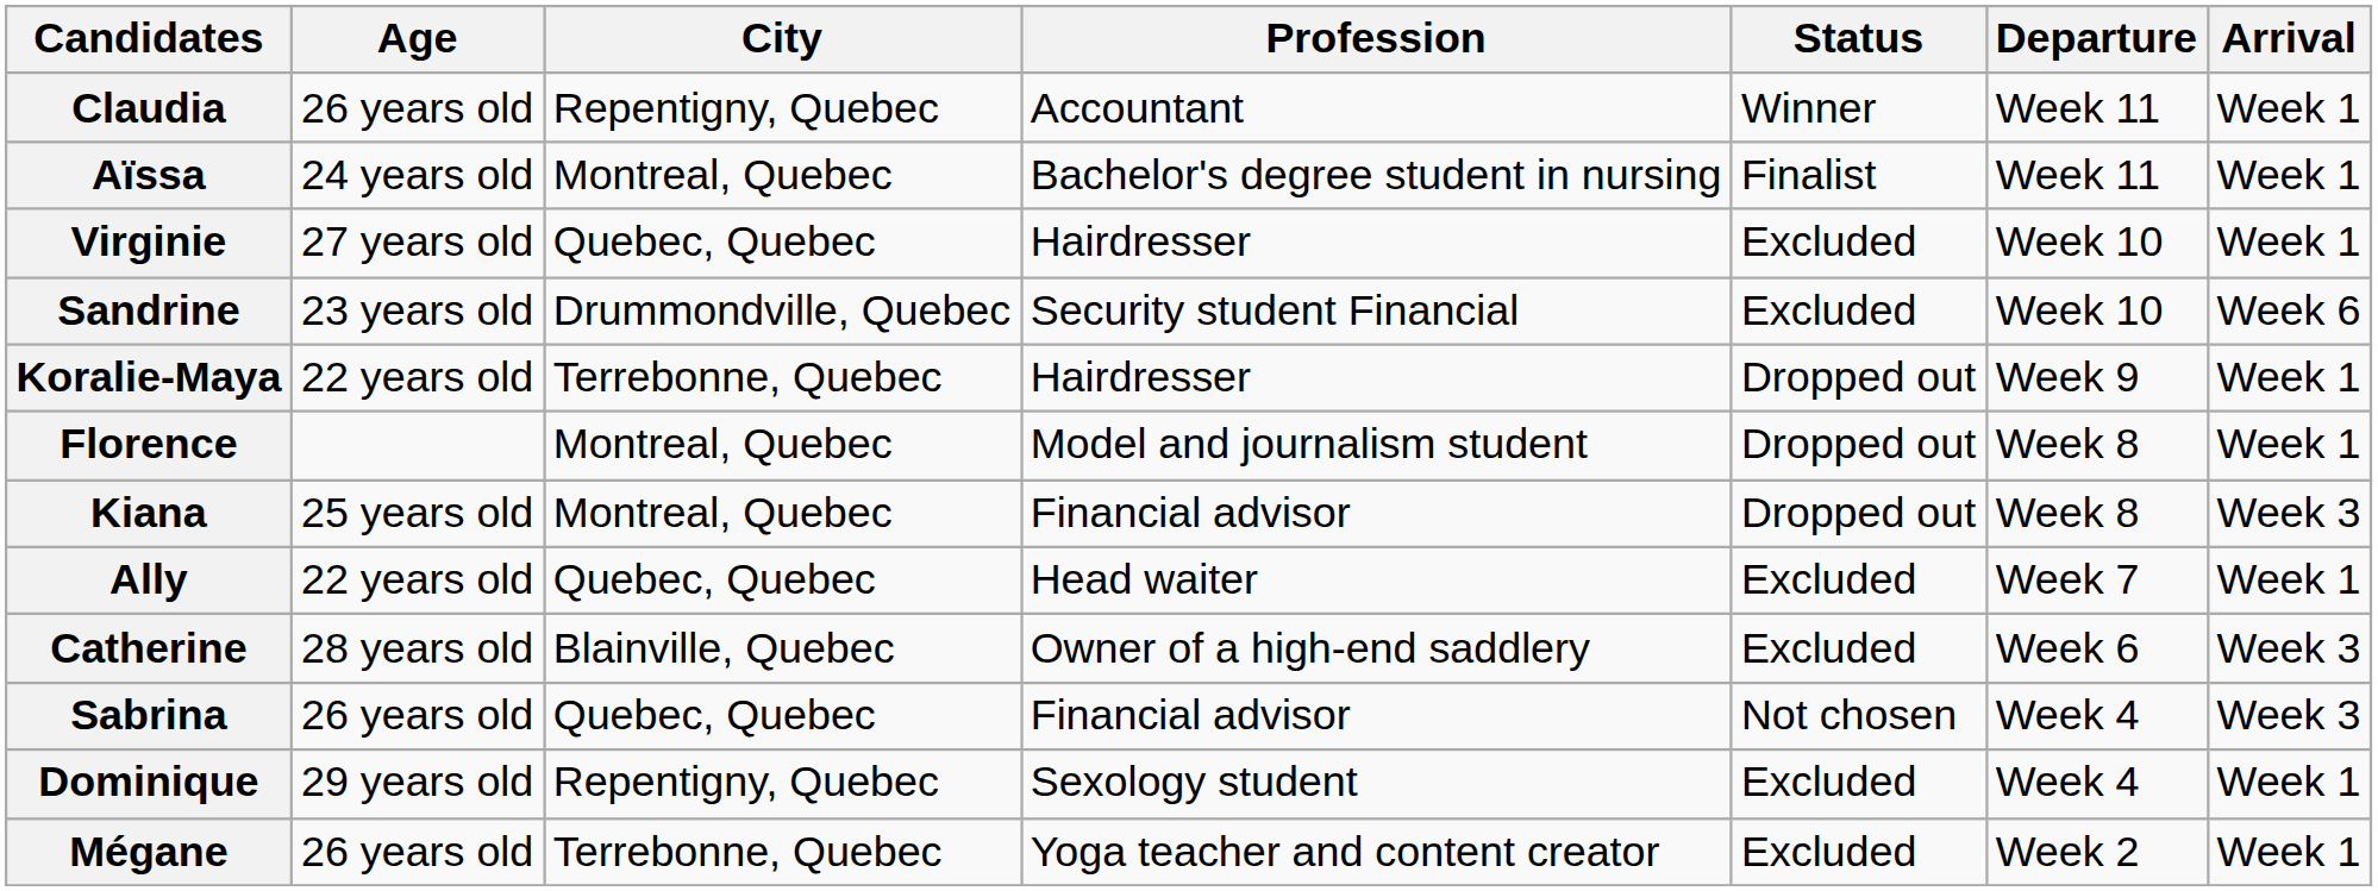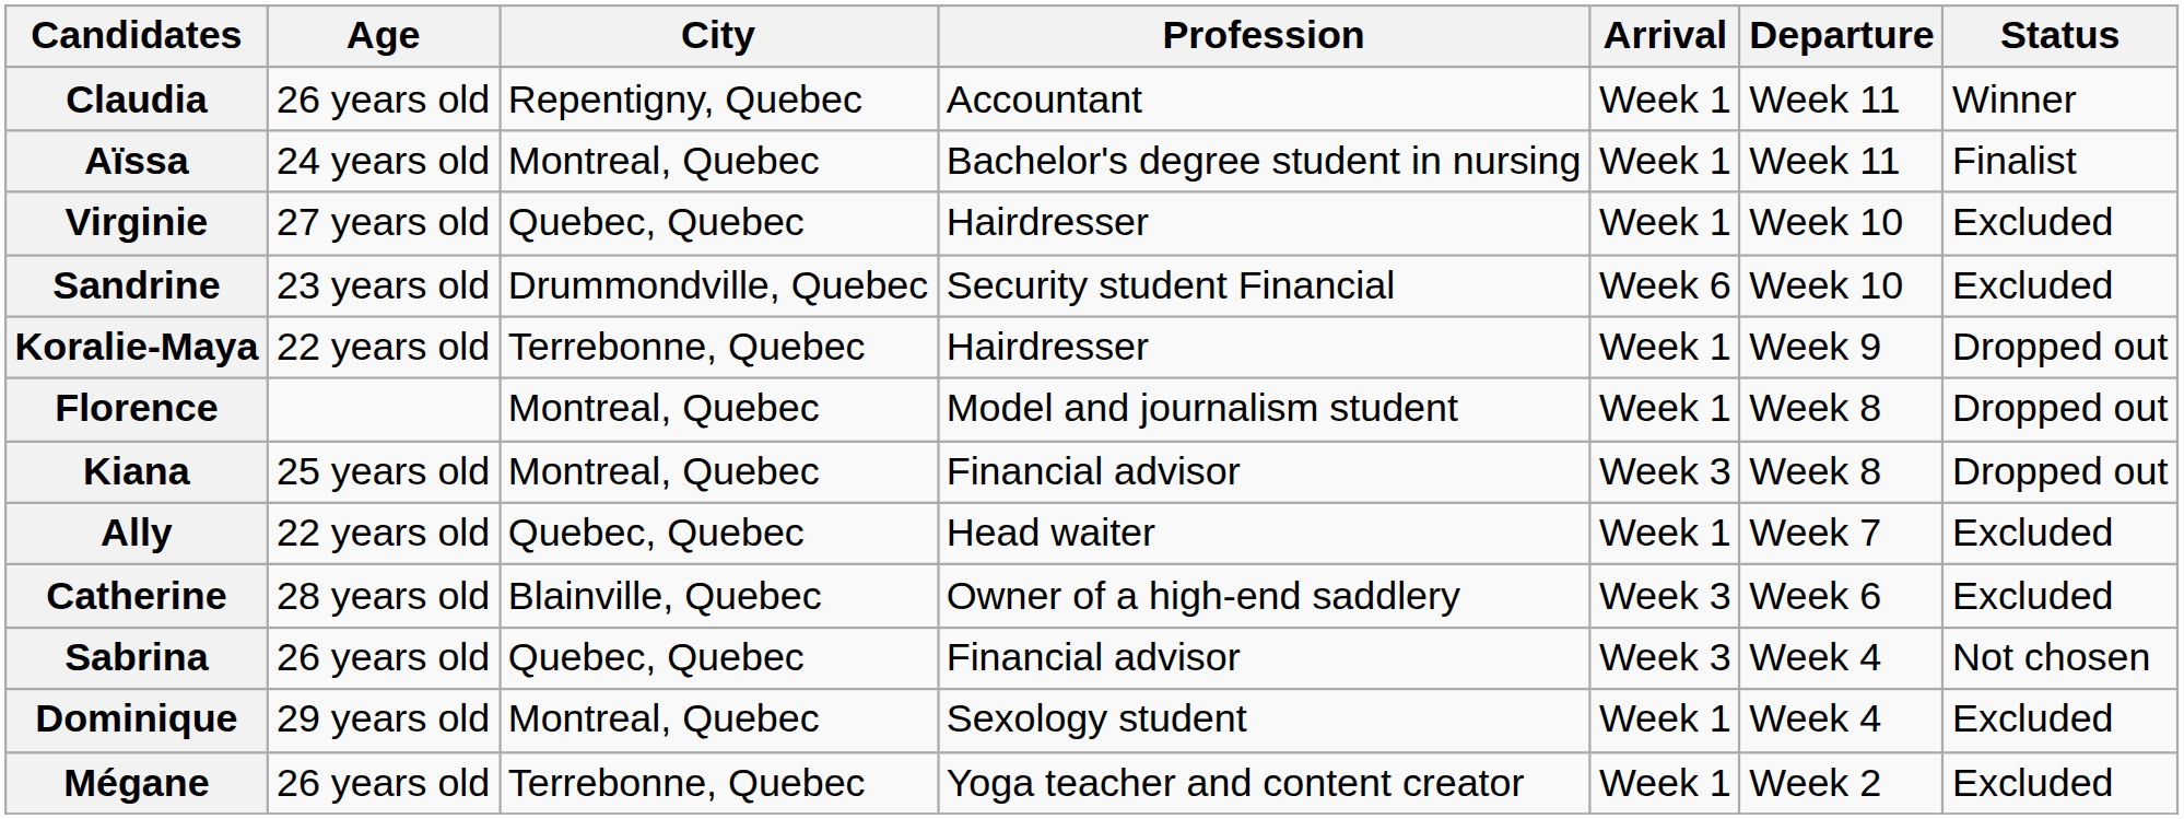columns swapped: Arrival <-> Status
Dominique | City: Repentigny, Quebec -> Montreal, Quebec
